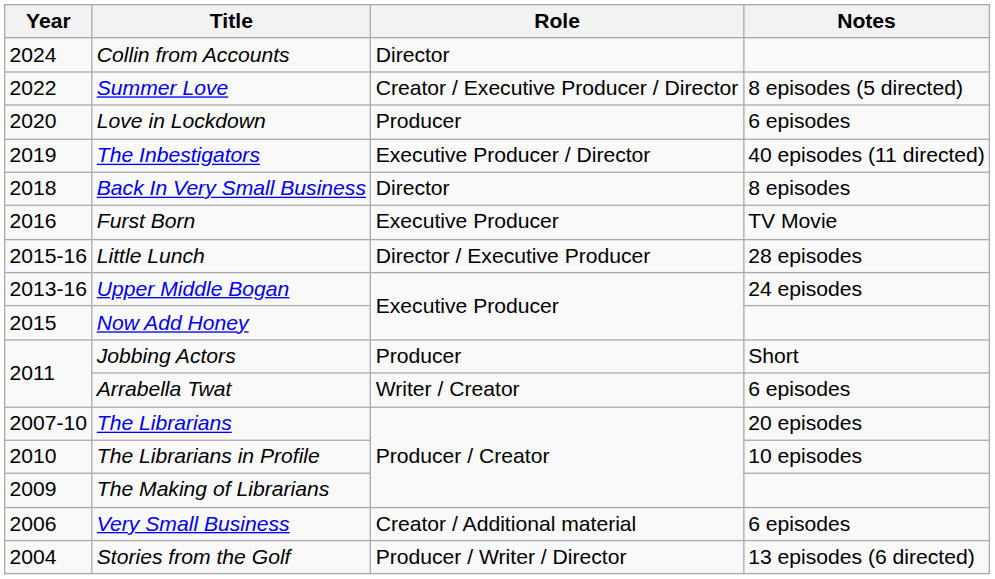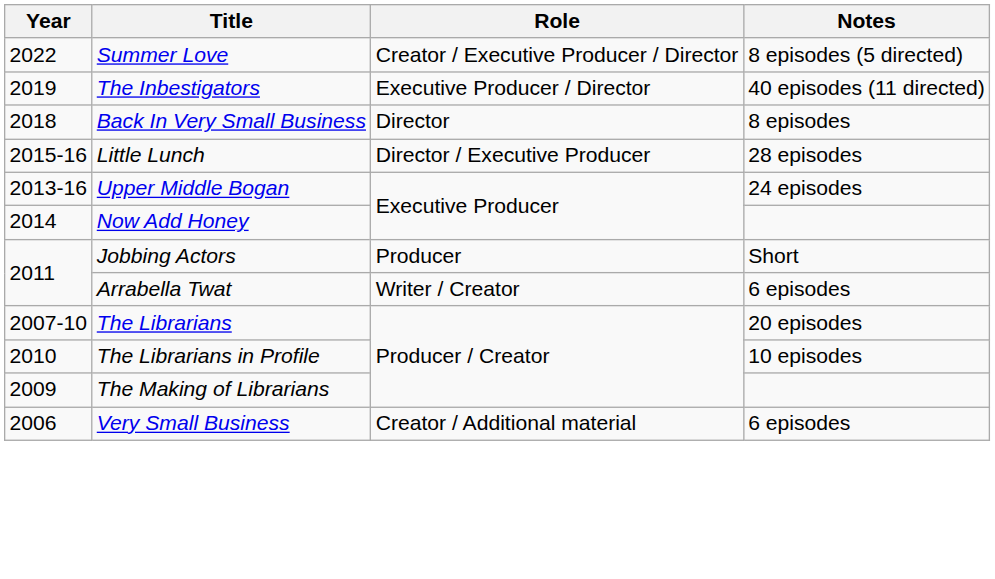- row: 2024 | Collin from Accounts | Director
- row: 2020 | Love in Lockdown | Producer | 6 episodes
- row: 2016 | Furst Born | Executive Producer | TV Movie
Now Add Honey | Year: 2015 -> 2014
- row: 2004 | Stories from the Golf | Producer / Writer / Director | 13 episodes (6 directed)
